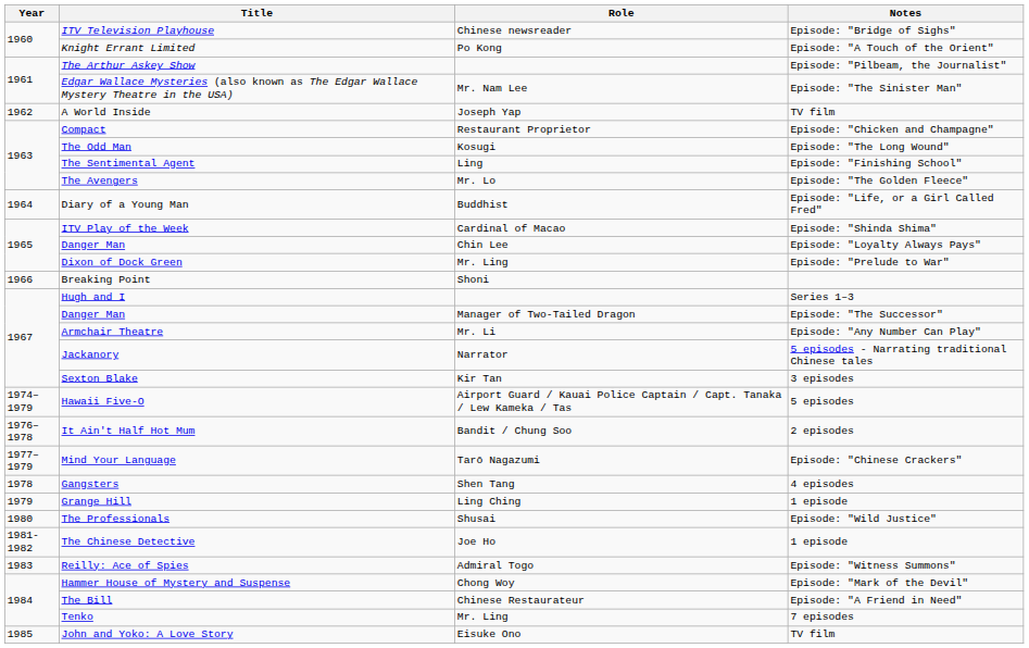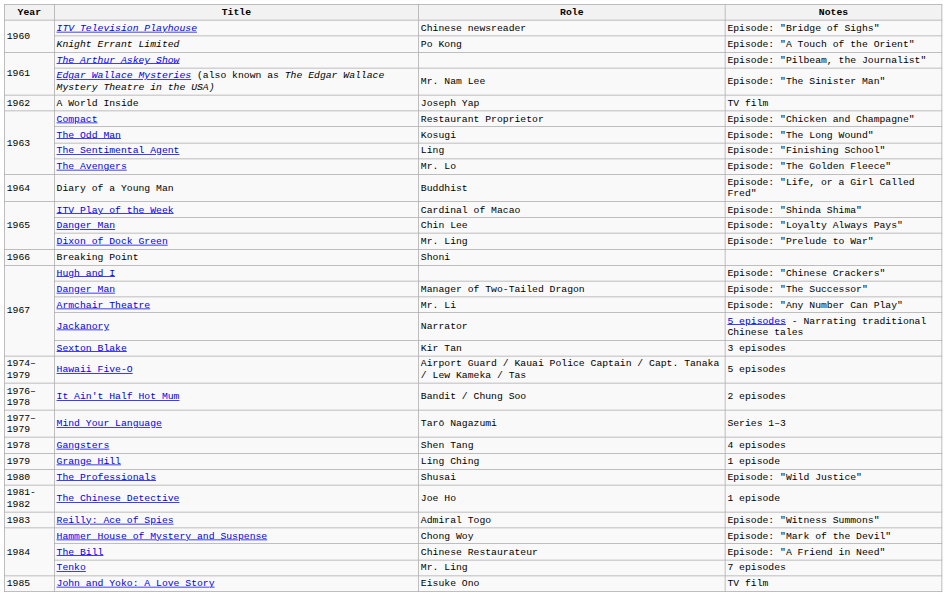Hugh and I | Notes: Series 1–3 -> Episode: "Chinese Crackers"
Mind Your Language | Notes: Episode: "Chinese Crackers" -> Series 1–3
